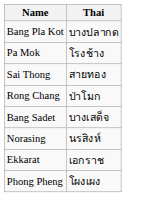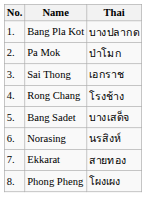+ column: No. | 1. | 2. | 3. | 4. | 5. | 6. | 7. | 8.
Pa Mok | Thai: โรงช้าง -> ป่าโมก
Sai Thong | Thai: สายทอง -> เอกราช
Rong Chang | Thai: ป่าโมก -> โรงช้าง
Ekkarat | Thai: เอกราช -> สายทอง
